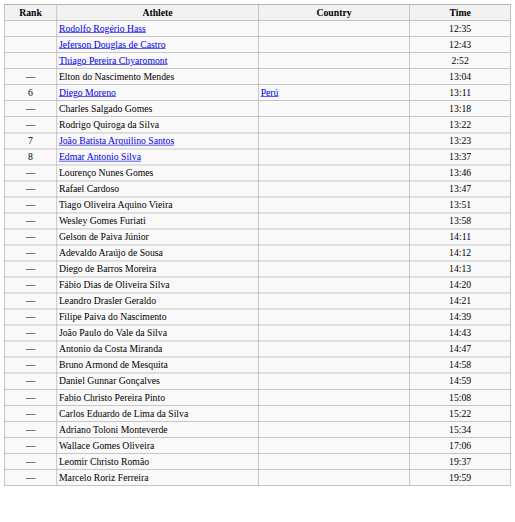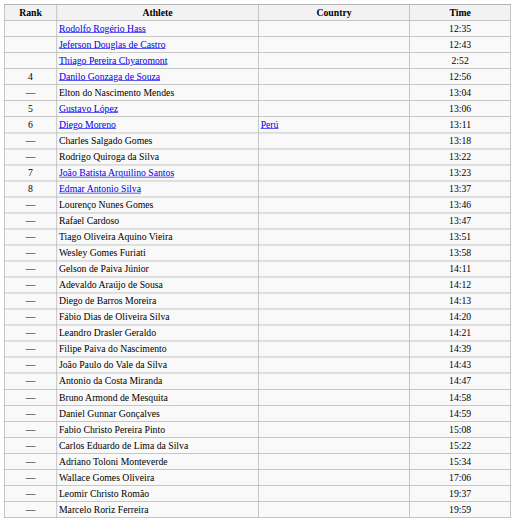+ row: 4 | Danilo Gonzaga de Souza | 12:56
+ row: 5 | Gustavo López | 13:06
